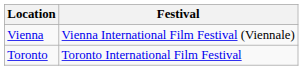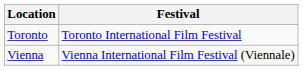rows swapped: Toronto <-> Vienna
